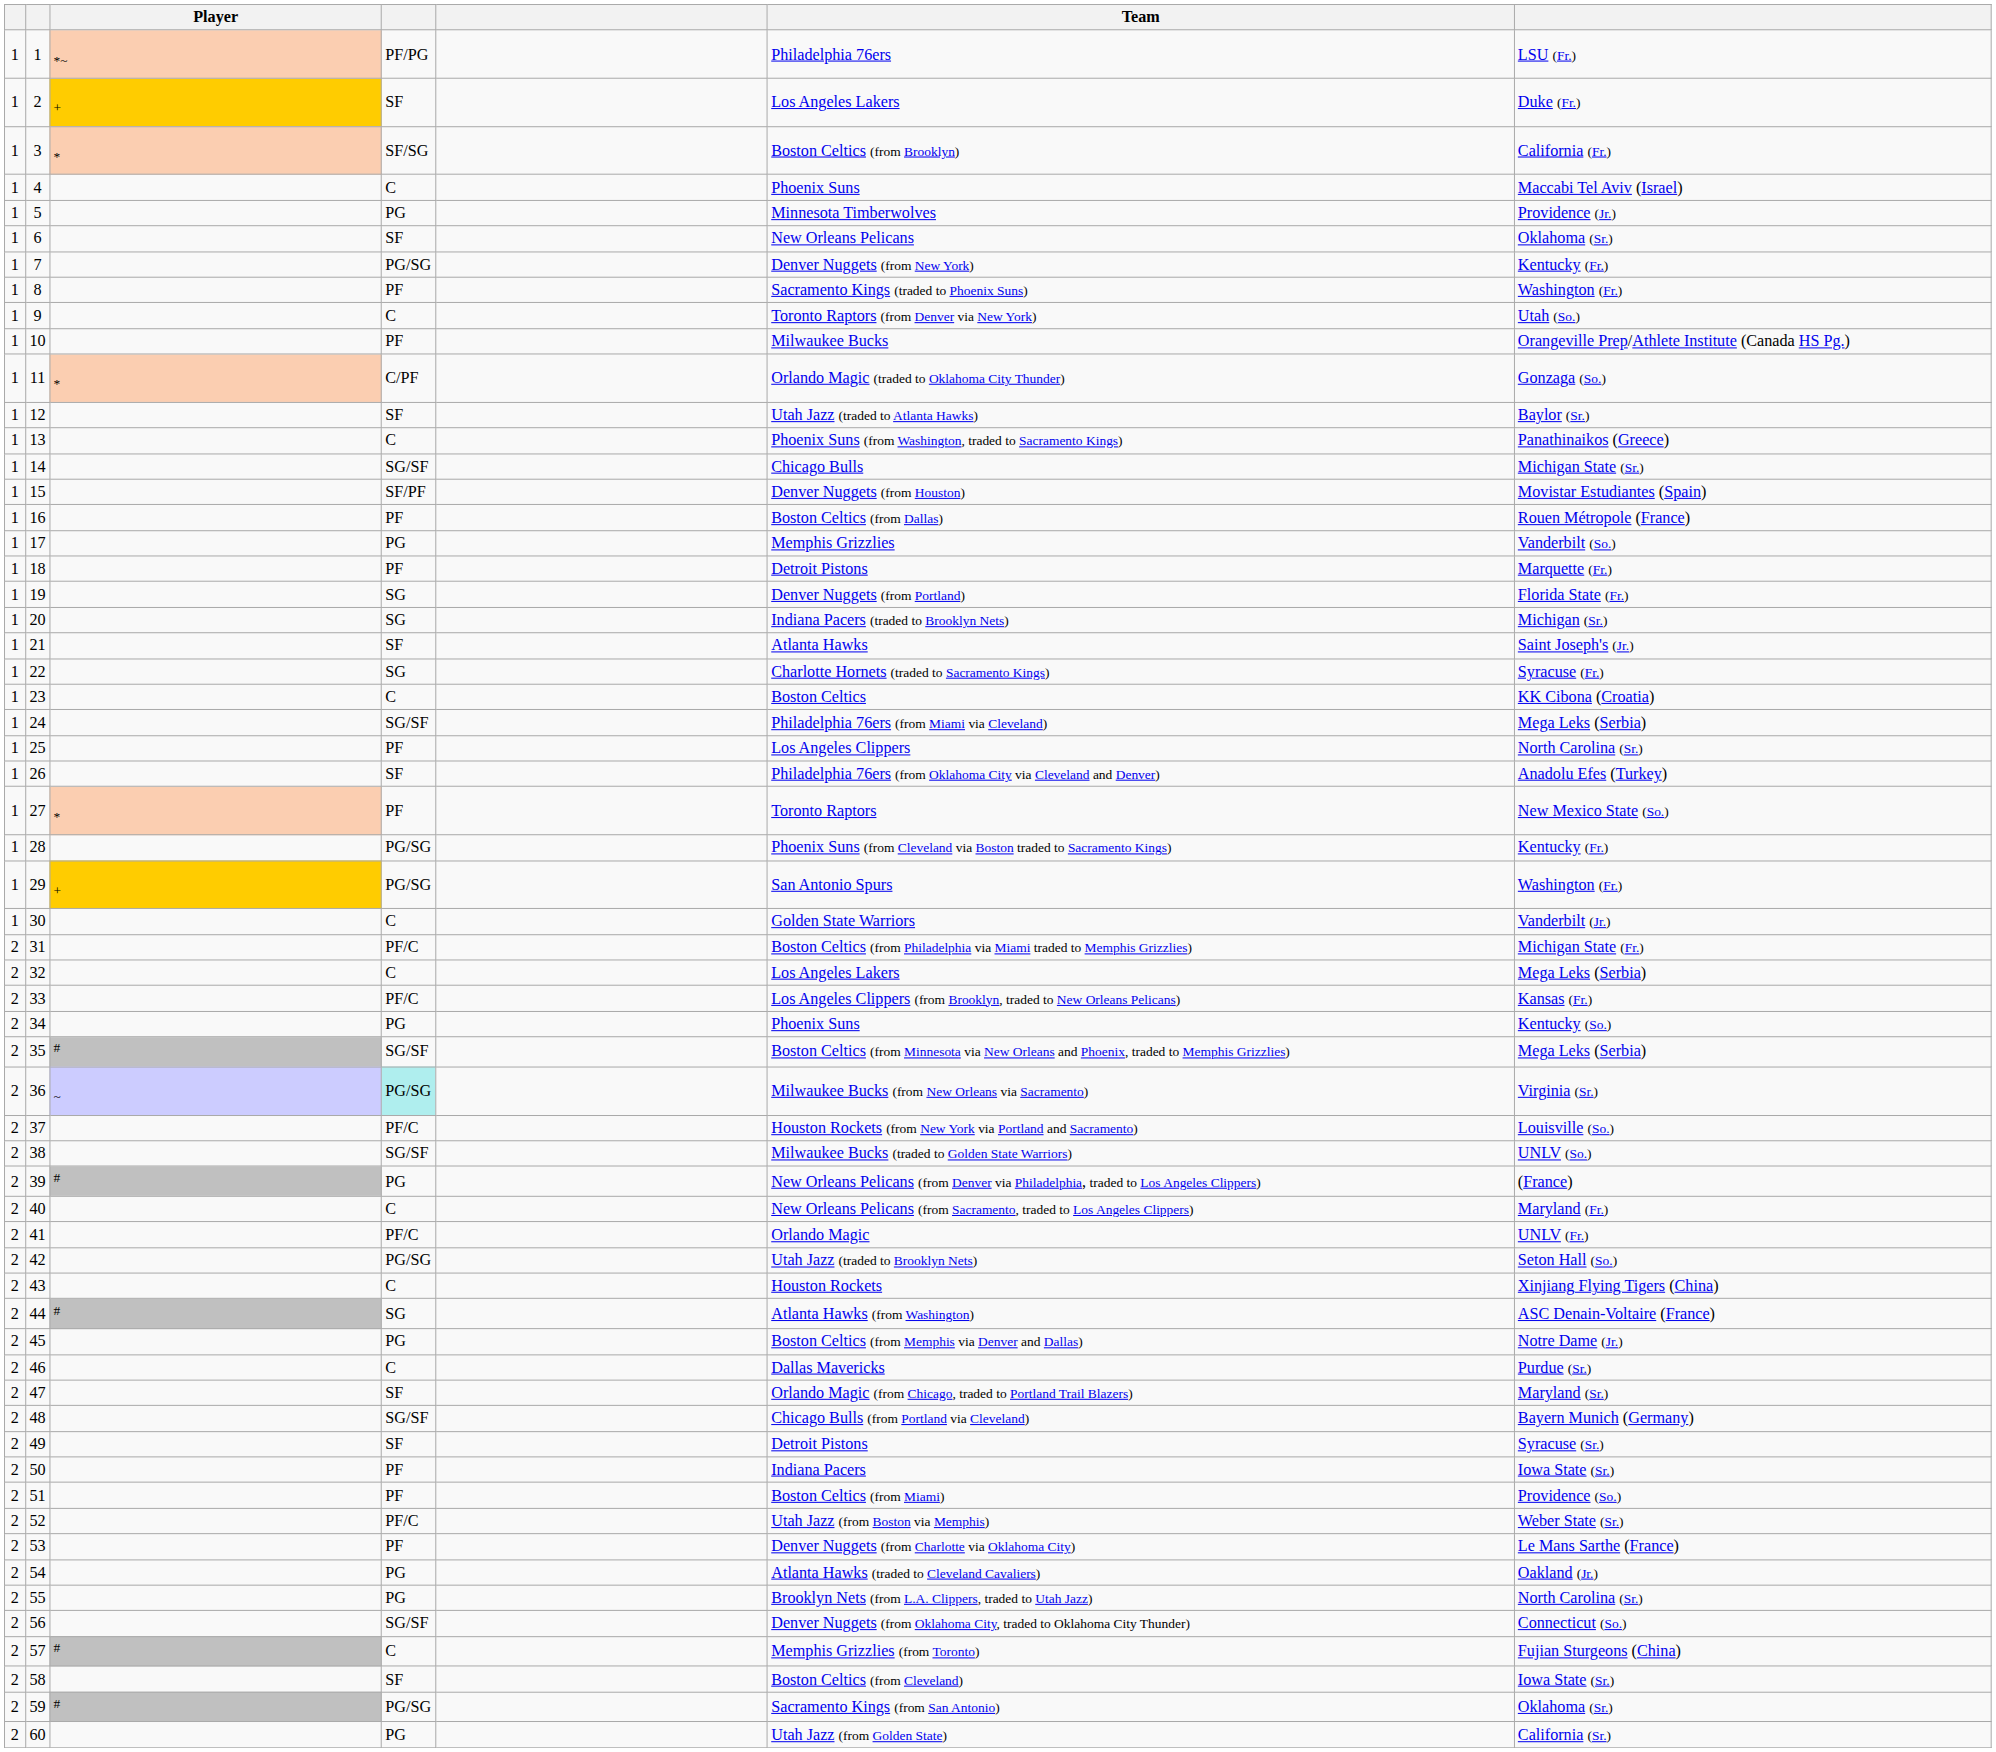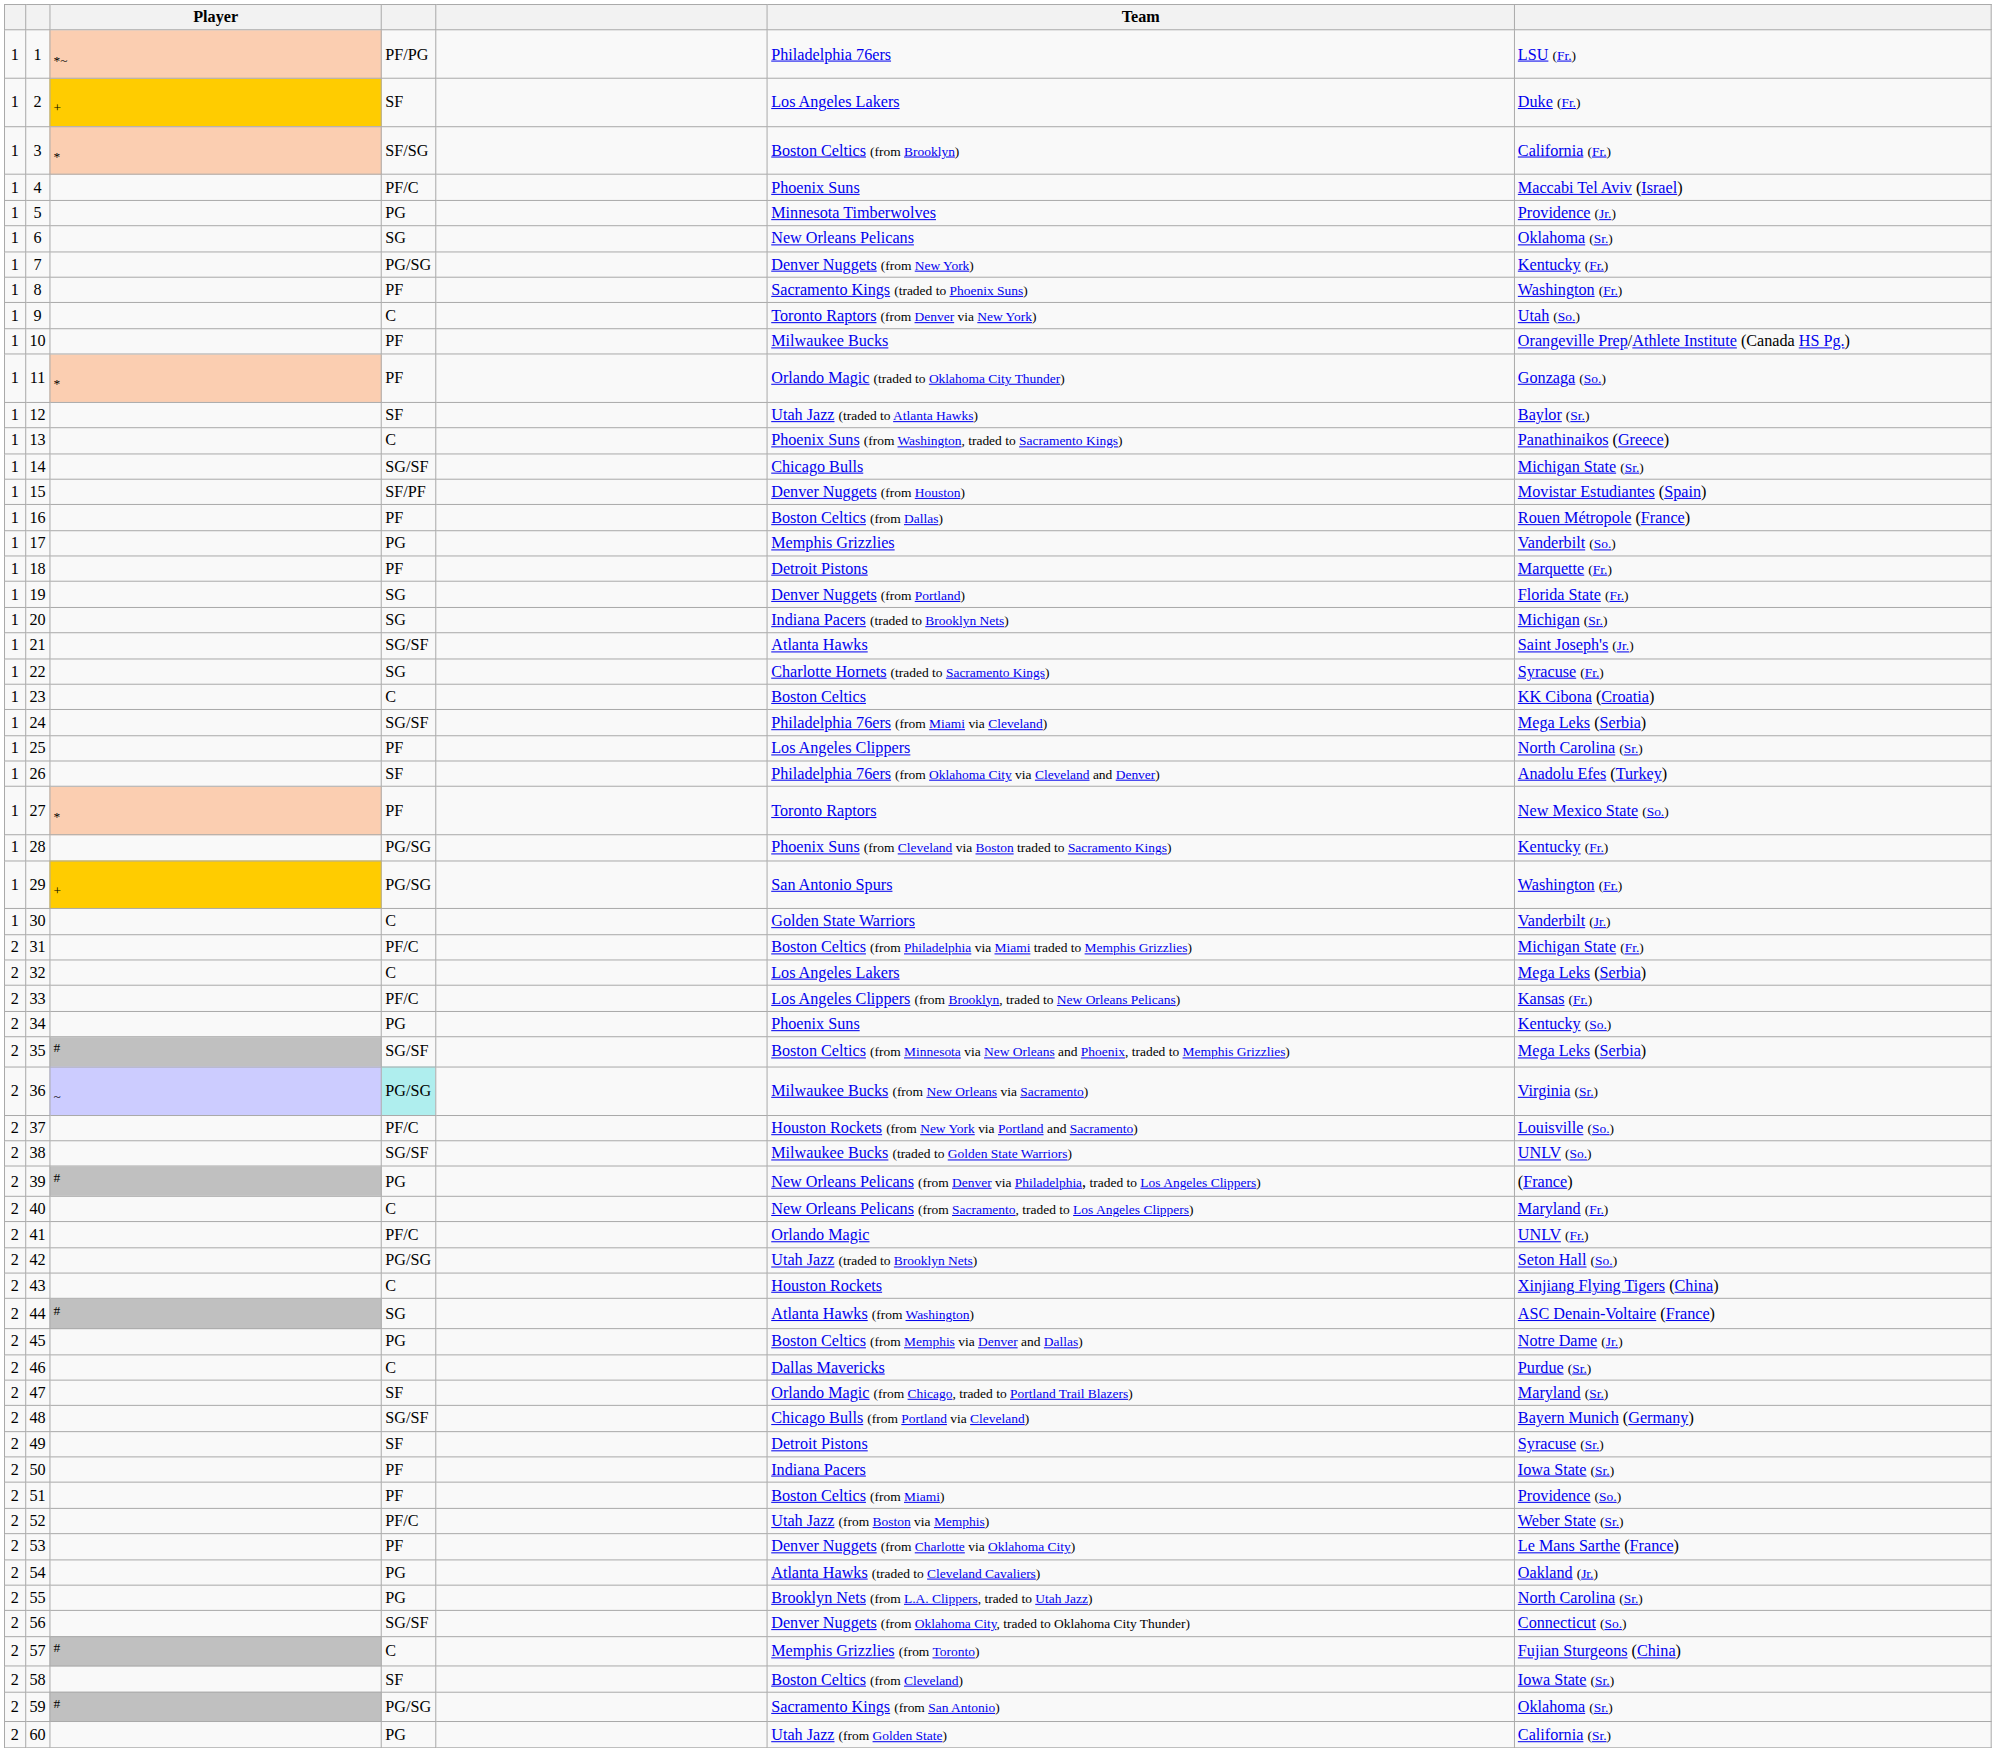4 | column 4: C -> PF/C
6 | column 4: SF -> SG
11 | column 4: C/PF -> PF
21 | column 4: SF -> SG/SF
